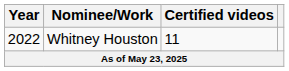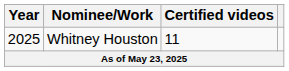Whitney Houston | Year: 2022 -> 2025
